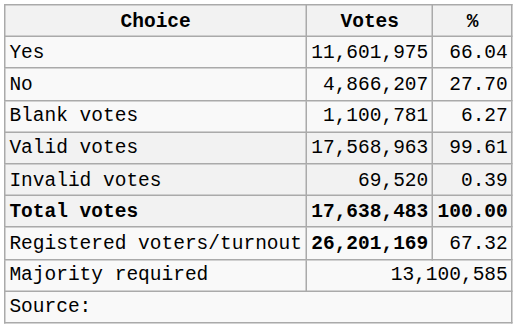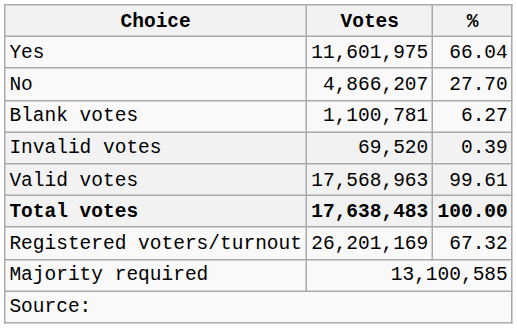rows swapped: Valid votes <-> Invalid votes
Registered voters/turnout | Votes: bold -> normal
